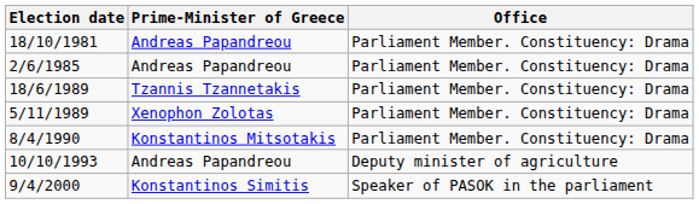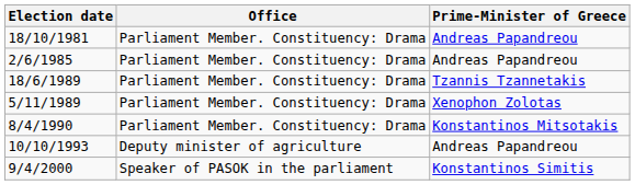columns swapped: Office <-> Prime-Minister of Greece
